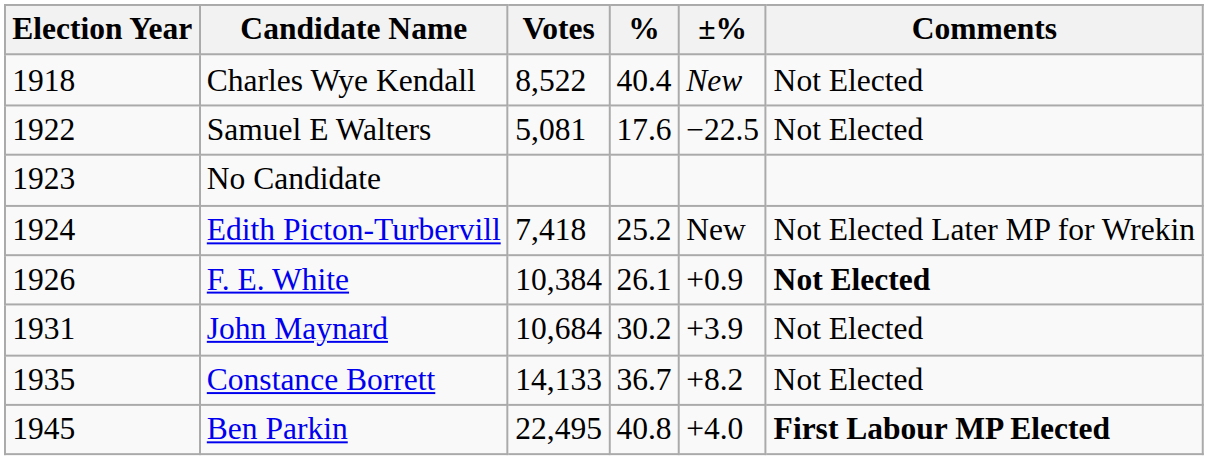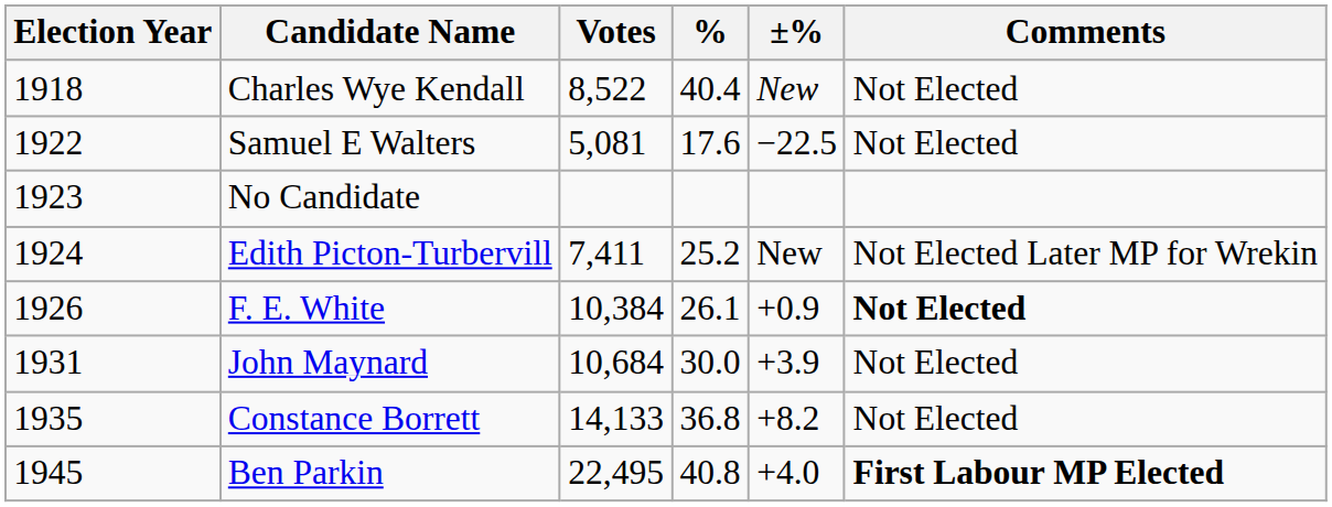Edith Picton-Turbervill | Votes: 7,418 -> 7,411
John Maynard | %: 30.2 -> 30.0
Constance Borrett | %: 36.7 -> 36.8
